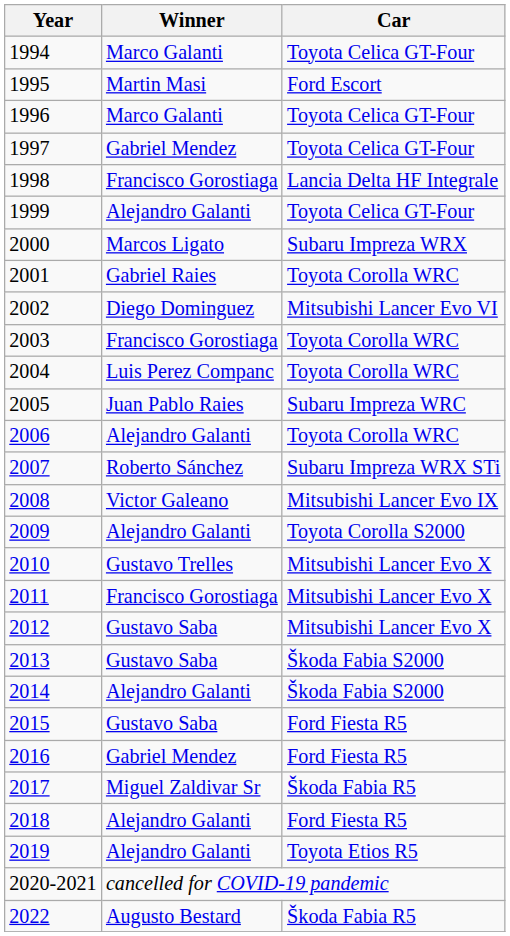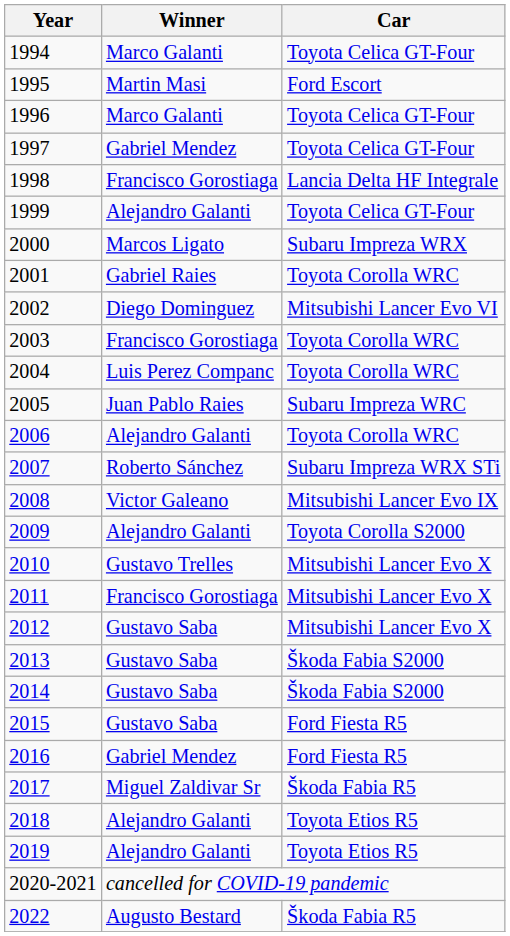2014 | Winner: Alejandro Galanti -> Gustavo Saba
2018 | Car: Ford Fiesta R5 -> Toyota Etios R5
